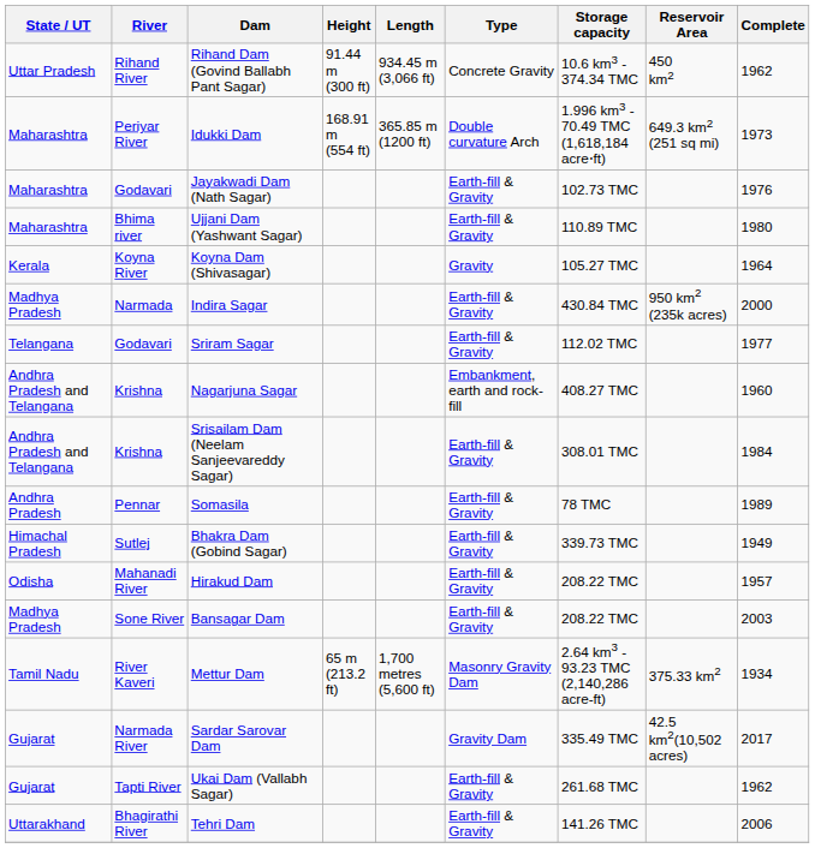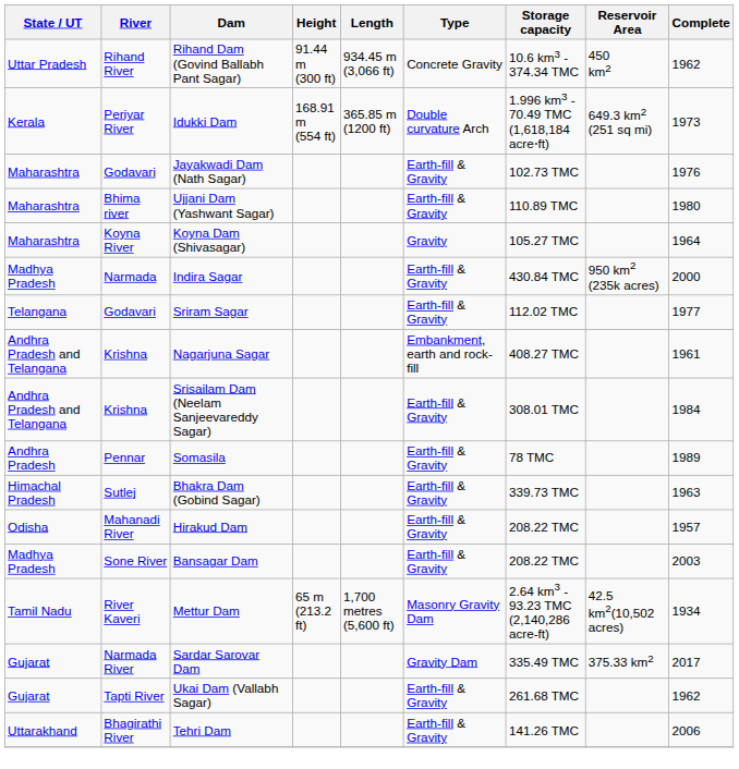Idukki Dam | State / UT: Maharashtra -> Kerala
Koyna Dam (Shivasagar) | State / UT: Kerala -> Maharashtra
Nagarjuna Sagar | Complete: 1960 -> 1961
Bhakra Dam (Gobind Sagar) | Complete: 1949 -> 1963
Mettur Dam | Reservoir Area: 375.33 km2 -> 42.5 km2(10,502 acres)
Sardar Sarovar Dam | Reservoir Area: 42.5 km2(10,502 acres) -> 375.33 km2
